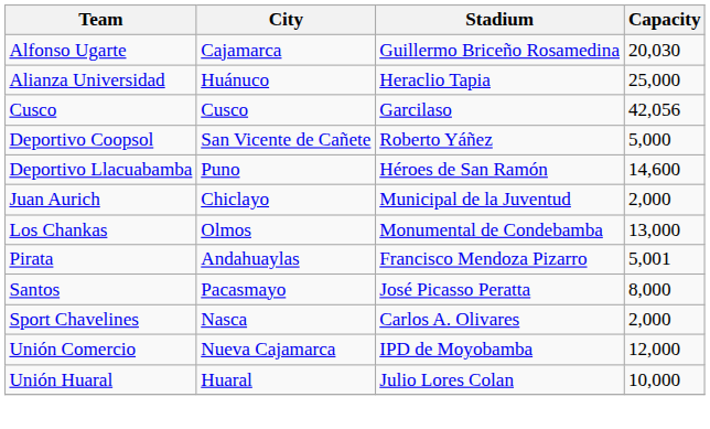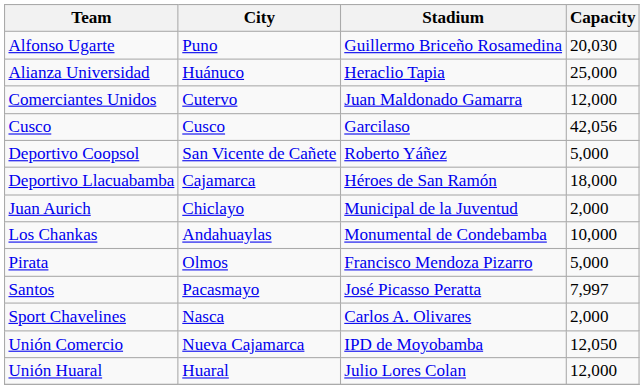Alfonso Ugarte | City: Cajamarca -> Puno
+ row: Comerciantes Unidos | Cutervo | Juan Maldonado Gamarra | 12,000
Deportivo Llacuabamba | City: Puno -> Cajamarca
Deportivo Llacuabamba | Capacity: 14,600 -> 18,000
Los Chankas | City: Olmos -> Andahuaylas
Los Chankas | Capacity: 13,000 -> 10,000
Pirata | City: Andahuaylas -> Olmos
Pirata | Capacity: 5,001 -> 5,000
Santos | Capacity: 8,000 -> 7,997
Unión Comercio | Capacity: 12,000 -> 12,050
Unión Huaral | Capacity: 10,000 -> 12,000
